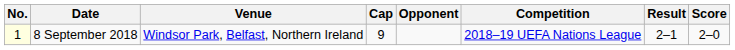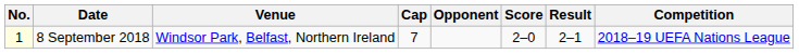columns swapped: Score <-> Competition
8 September 2018 | Cap: 9 -> 7
